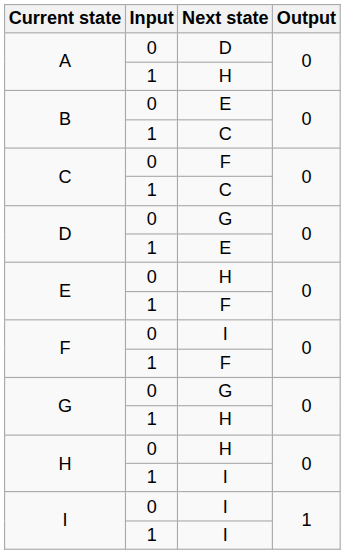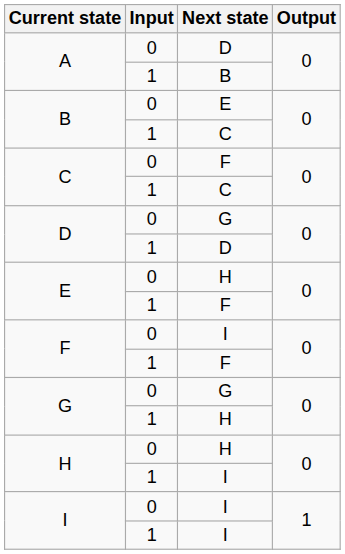A / 1 | Next state: H -> B
D / 1 | Next state: E -> D
